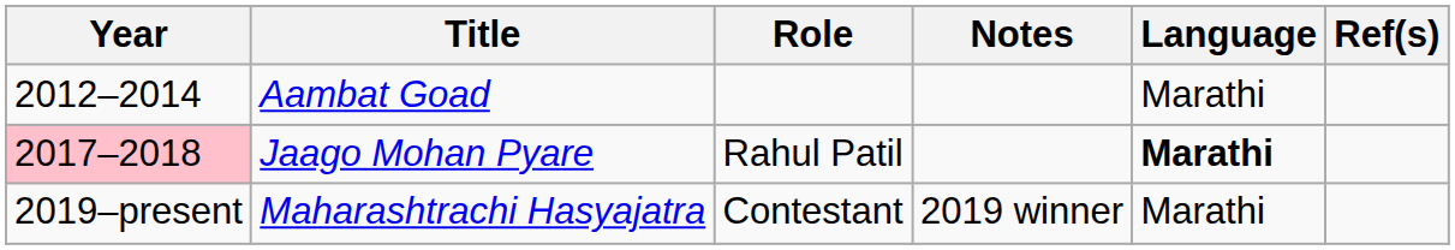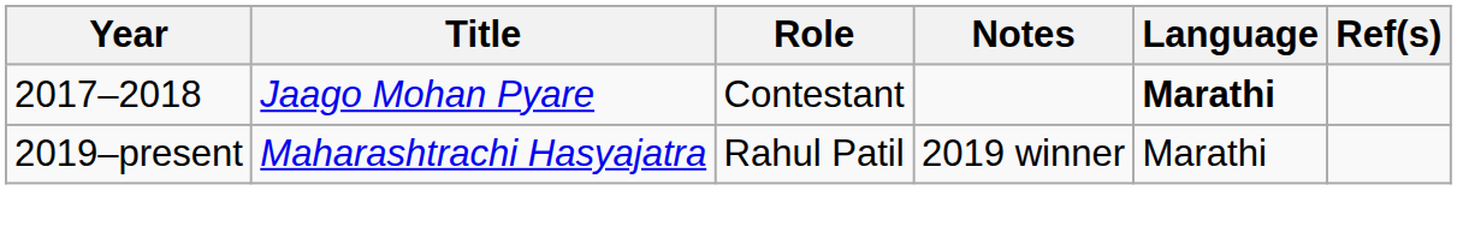- row: 2012–2014 | Aambat Goad | Marathi
Jaago Mohan Pyare | Year: pink background -> no background
Jaago Mohan Pyare | Role: Rahul Patil -> Contestant
Maharashtrachi Hasyajatra | Role: Contestant -> Rahul Patil
